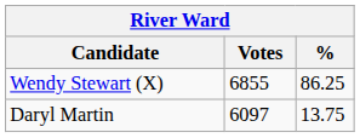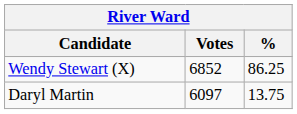Wendy Stewart (X) | Votes: 6855 -> 6852
